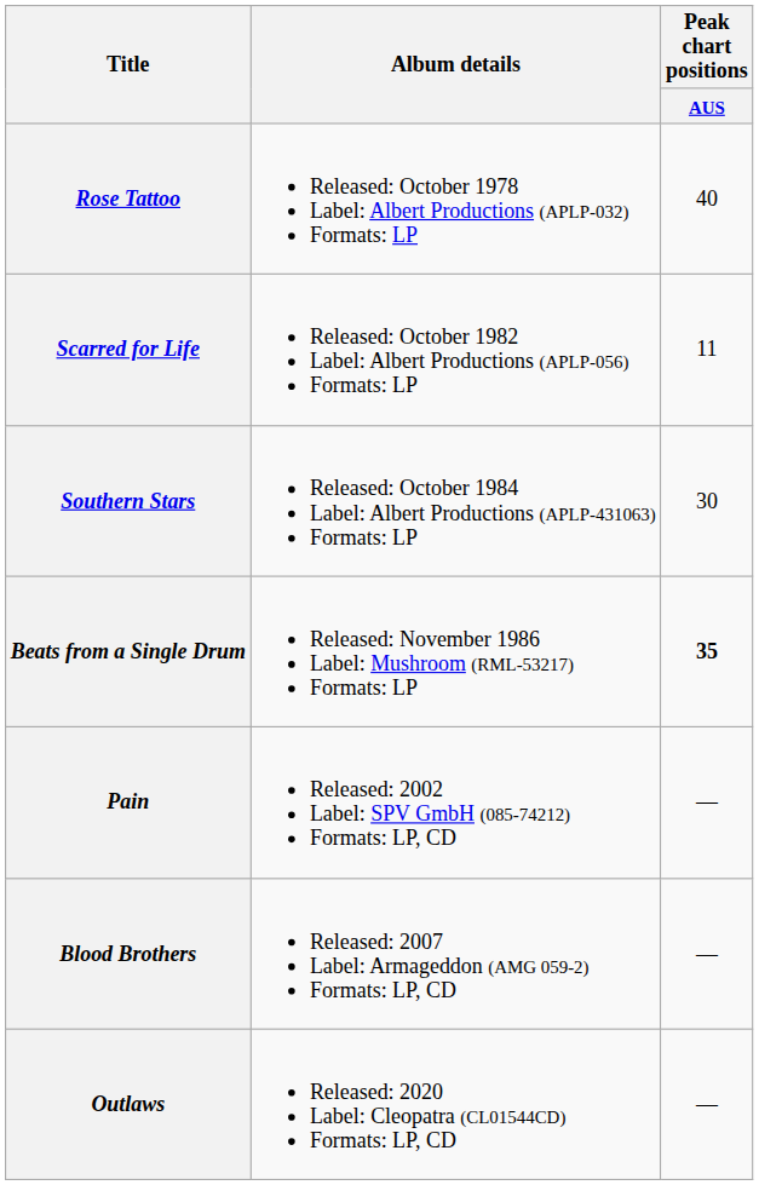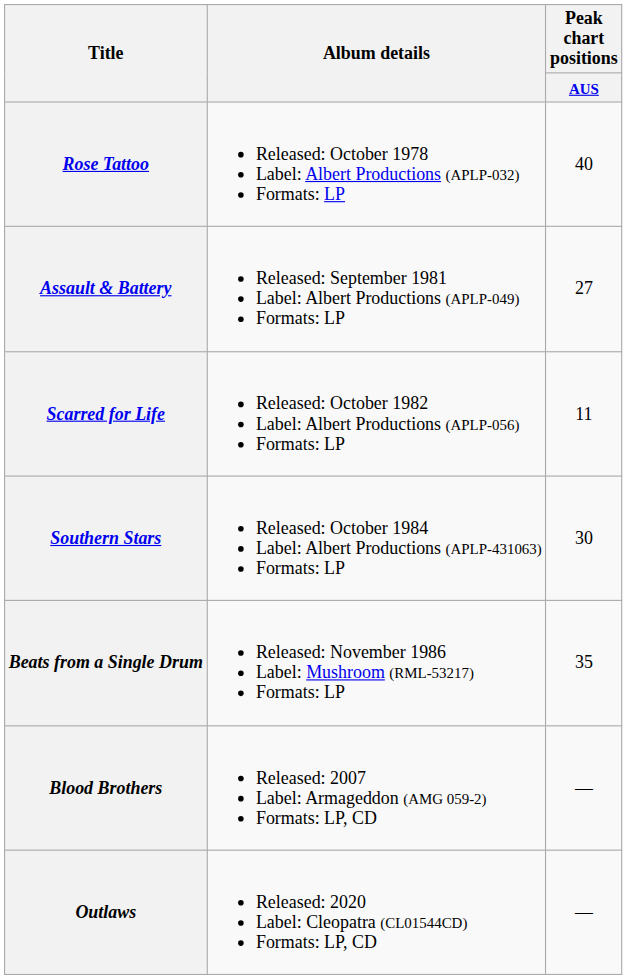+ row: Assault & Battery | Released: September 1981 Label: Albert Productions (APLP-049) Formats: LP | 27
Beats from a Single Drum | Peak chart positions / AUS: bold -> normal
- row: Pain | Released: 2002 Label: SPV GmbH (085-74212) Formats: LP, CD | —
